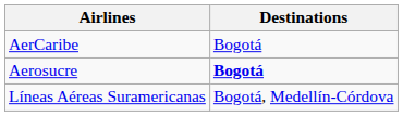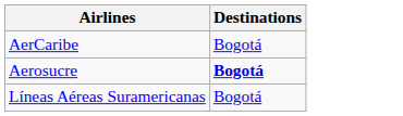Líneas Aéreas Suramericanas | Destinations: Bogotá, Medellín-Córdova -> Bogotá
